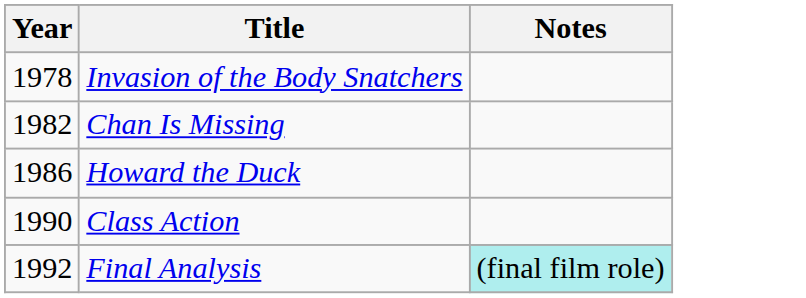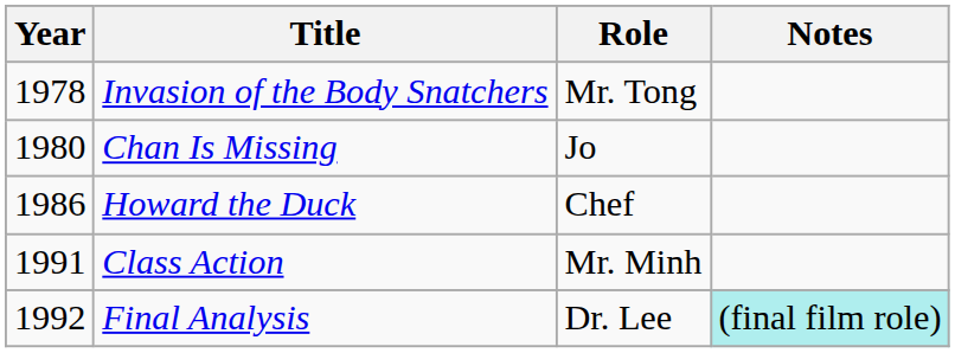+ column: Role | Mr. Tong | Jo | Chef | Mr. Minh | Dr. Lee
Chan Is Missing | Year: 1982 -> 1980
Class Action | Year: 1990 -> 1991
